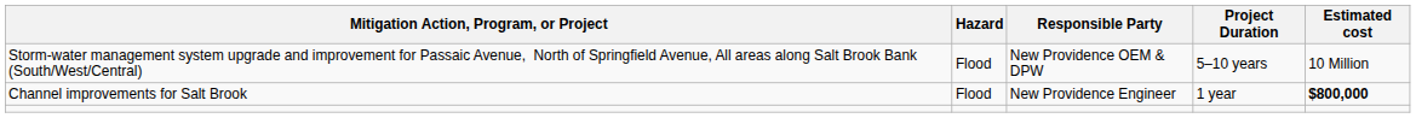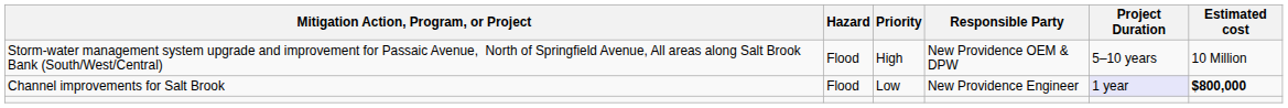+ column: Priority | High | Low
Channel improvements for Salt Brook | Project Duration: no background -> lavender background
